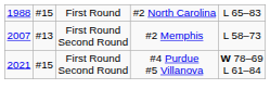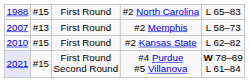#2 Memphis | column 3: First Round Second Round -> First Round
+ row: 2010 | #15 | First Round | #2 Kansas State | L 62–82
#4 Purdue #5 Villanova | column 1: no background -> lavender background
